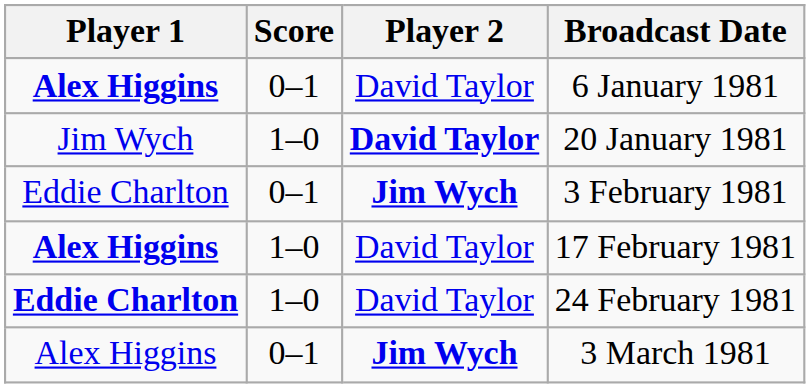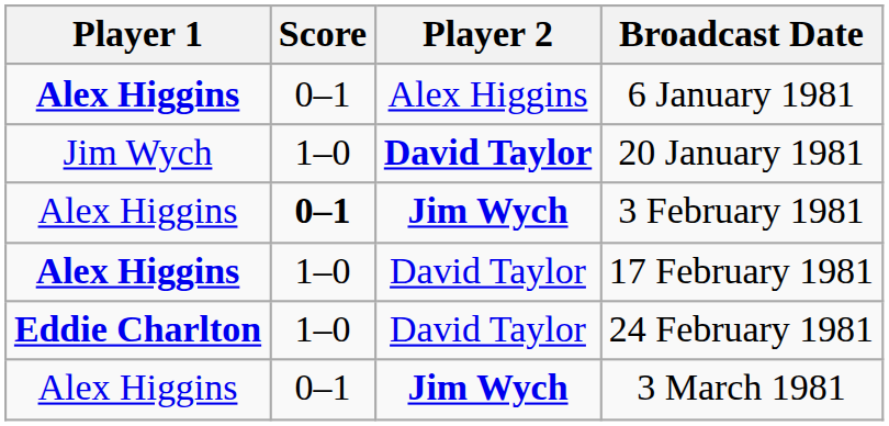6 January 1981 | Player 2: David Taylor -> Alex Higgins
3 February 1981 | Player 1: Eddie Charlton -> Alex Higgins
3 February 1981 | Score: normal -> bold
